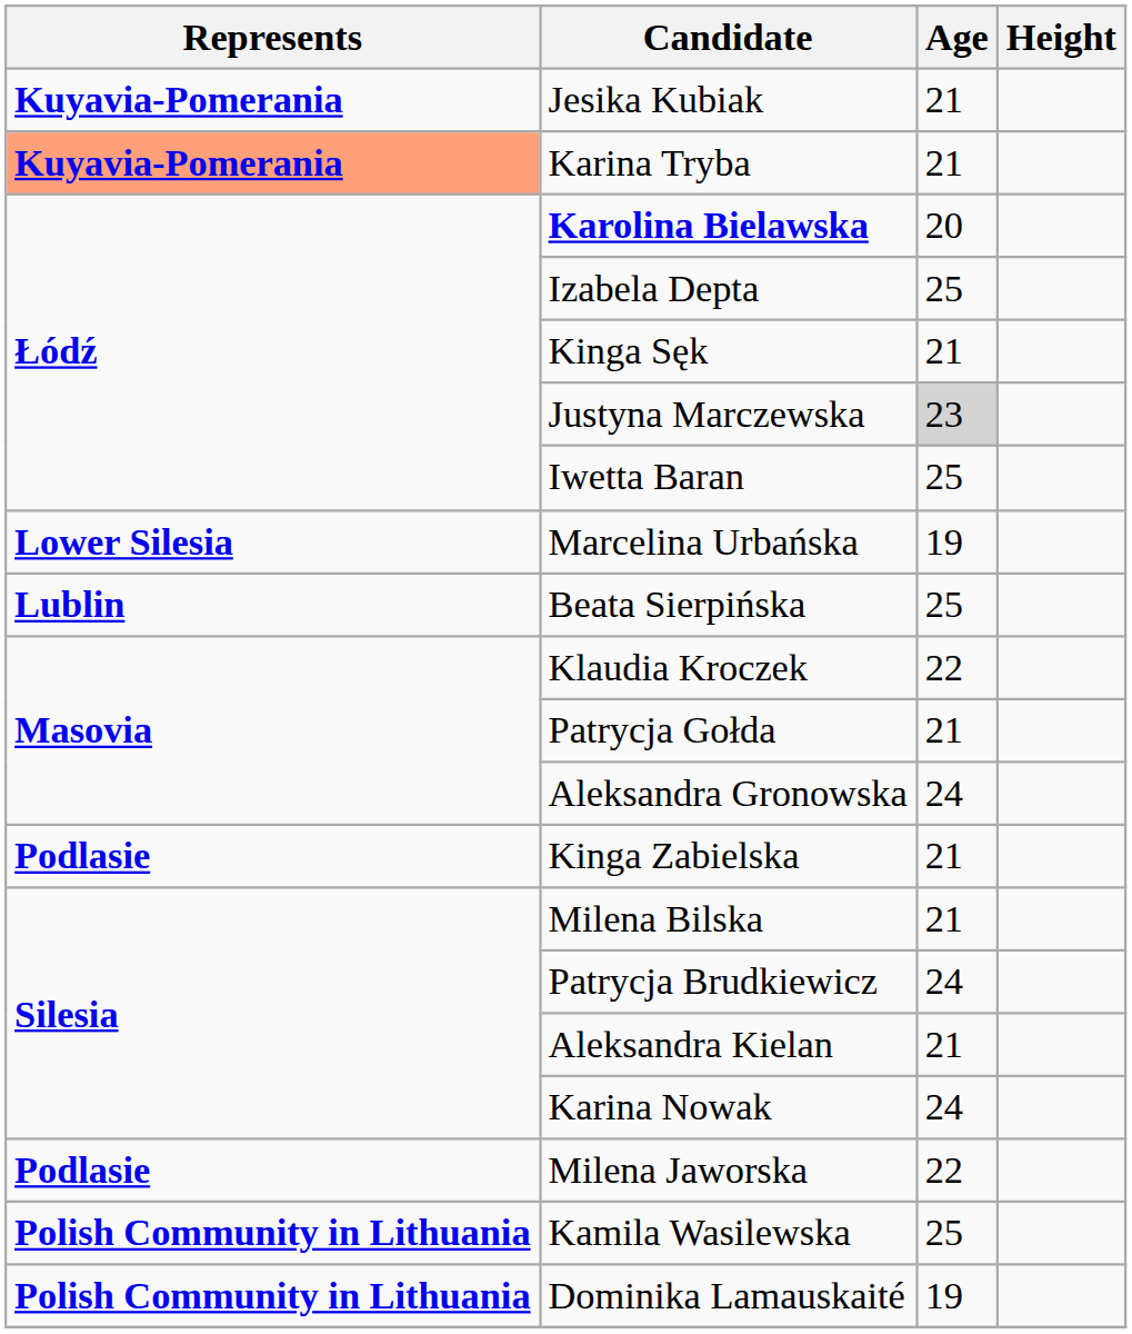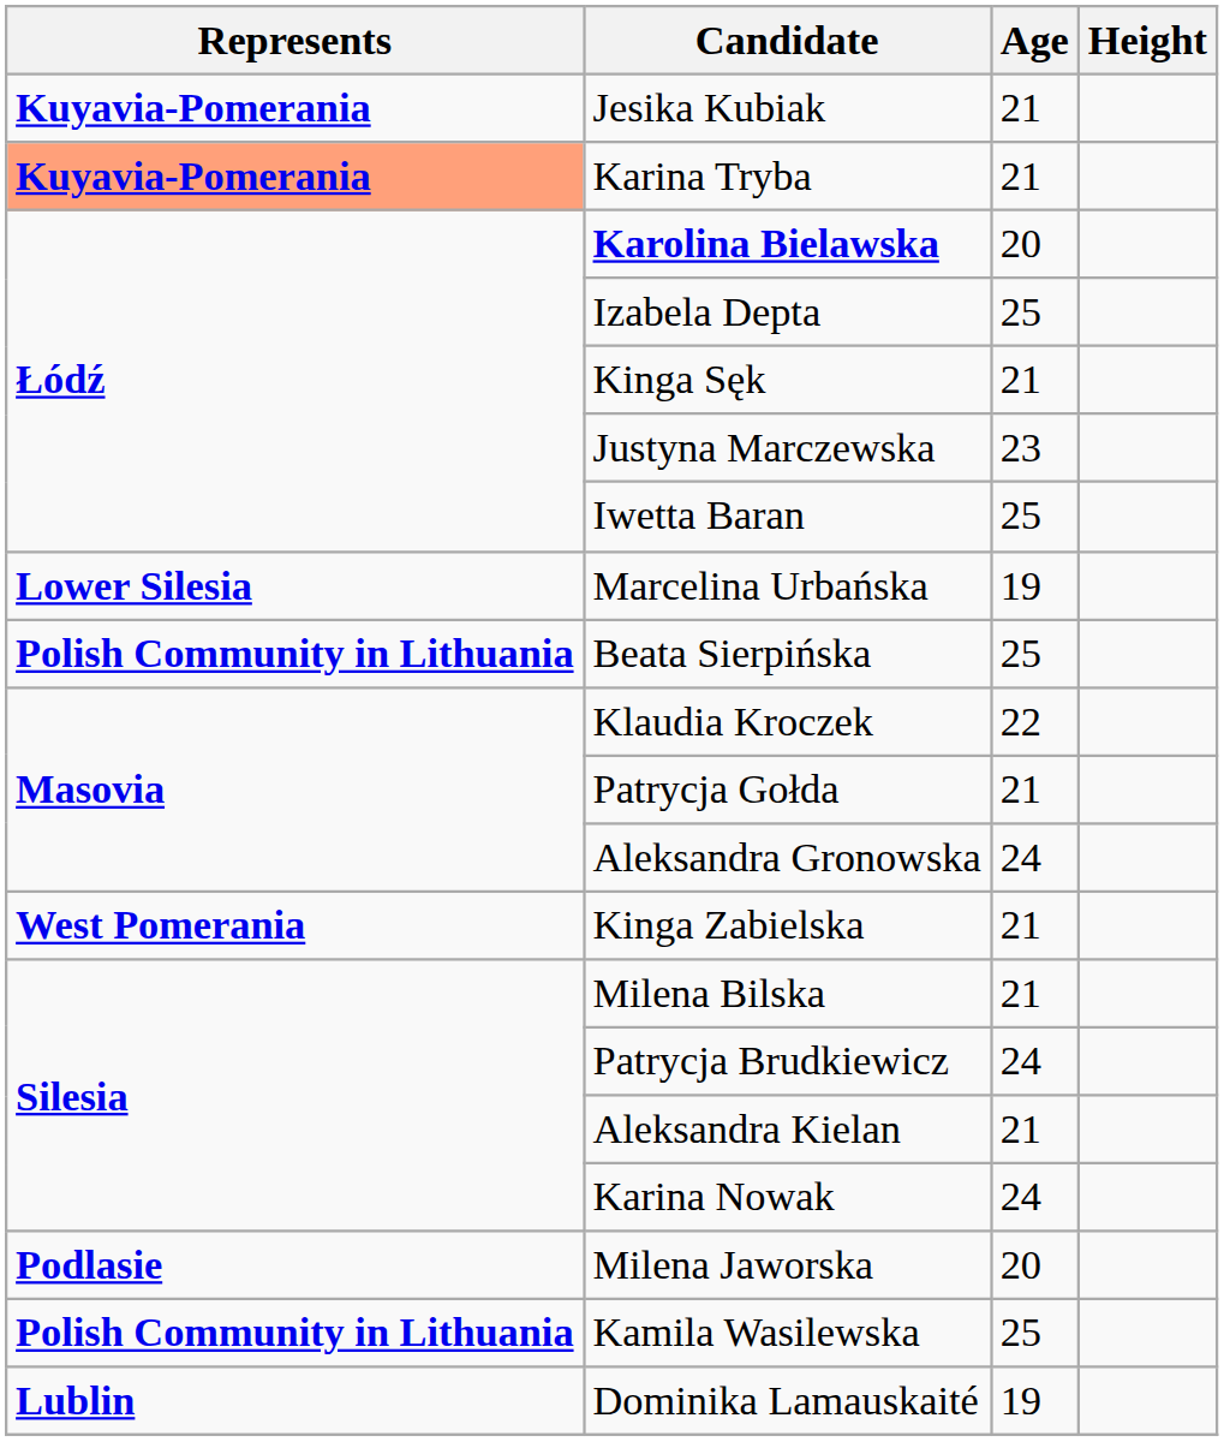Justyna Marczewska | Age: lightgrey background -> no background
Beata Sierpińska | Represents: Lublin -> Polish Community in Lithuania
Kinga Zabielska | Represents: Podlasie -> West Pomerania
Milena Jaworska | Age: 22 -> 20
Dominika Lamauskaité | Represents: Polish Community in Lithuania -> Lublin
